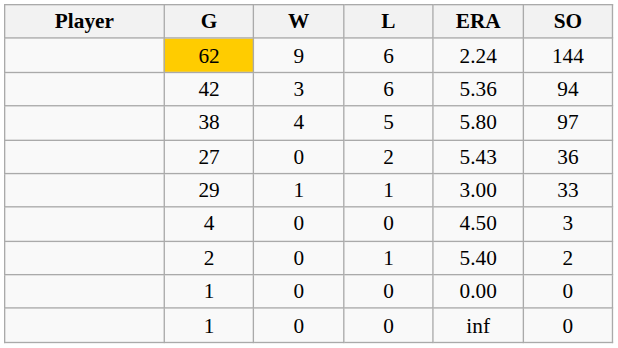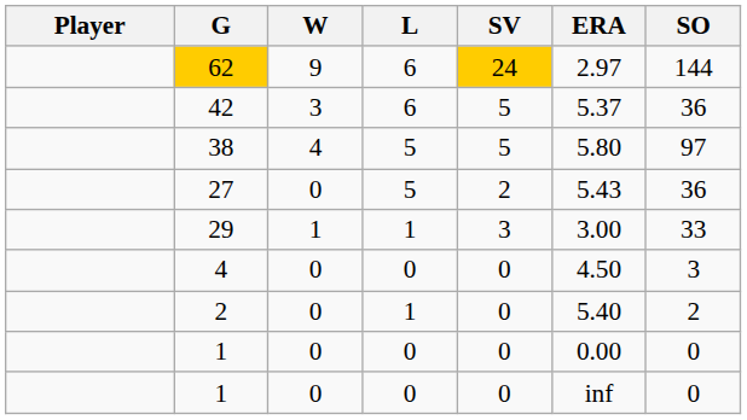+ column: SV | 24 | 5 | 5 | 2 | 3 | 0 | 0 | 0 | 0
62 | ERA: 2.24 -> 2.97
42 | ERA: 5.36 -> 5.37
42 | SO: 94 -> 36
27 | L: 2 -> 5
